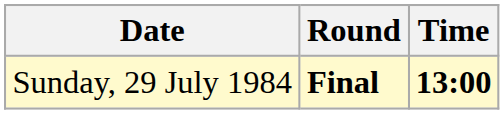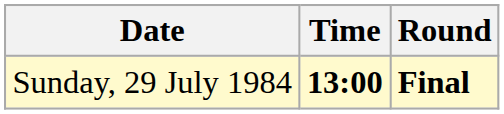columns swapped: Time <-> Round
